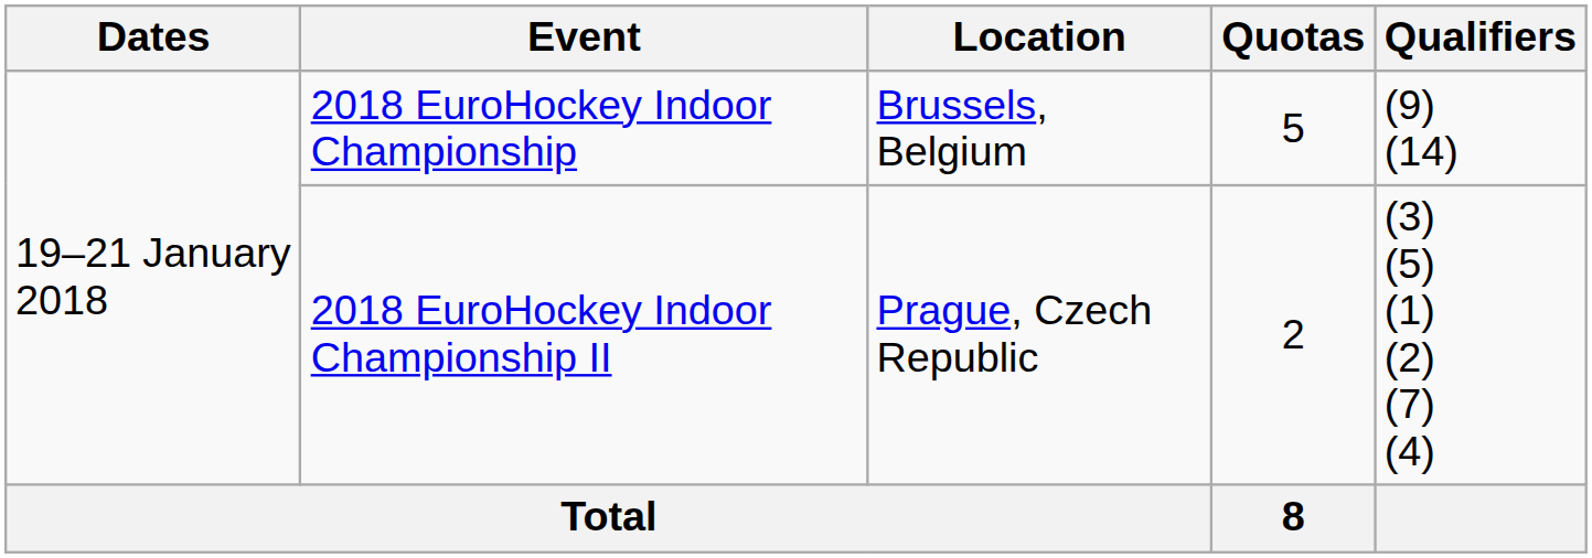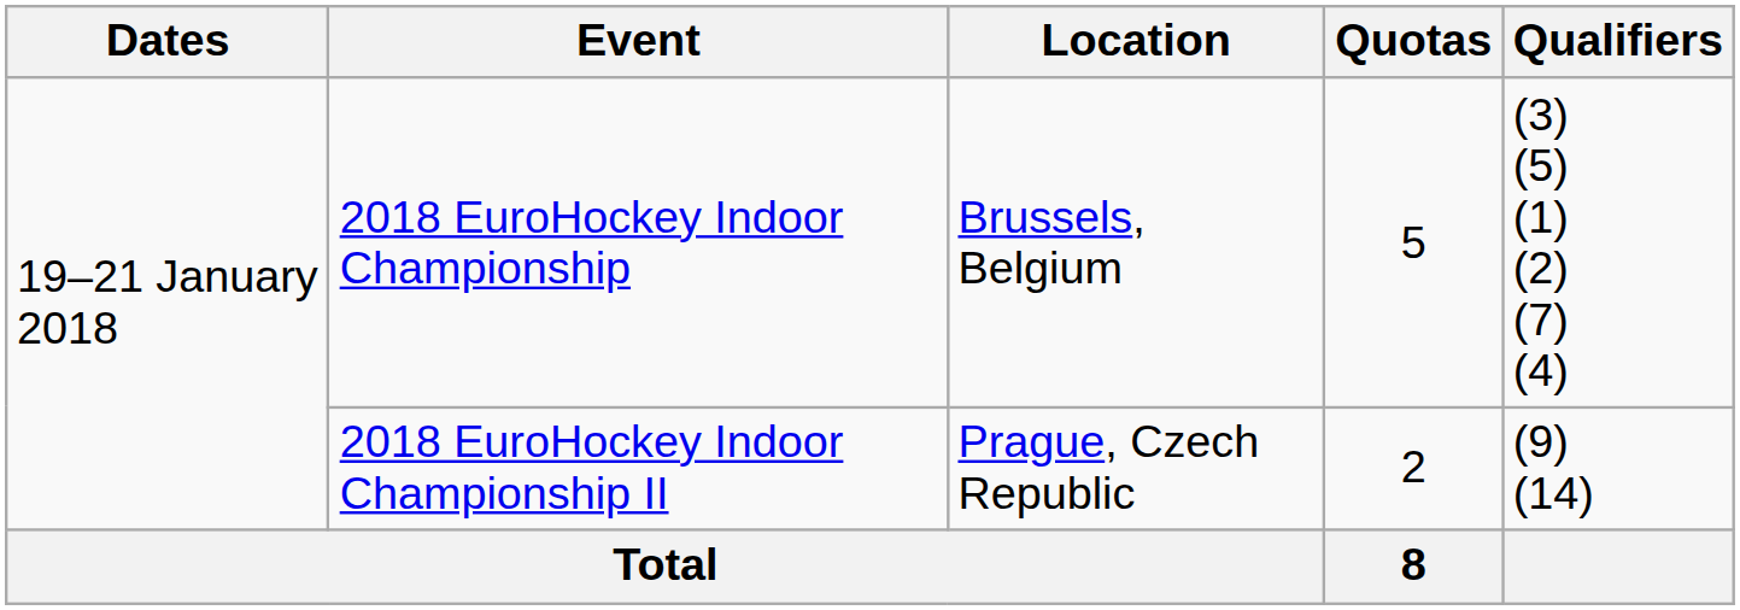2018 EuroHockey Indoor Championship | Qualifiers: (9) (14) -> (3) (5) (1) (2) (7) (4)
2018 EuroHockey Indoor Championship II | Qualifiers: (3) (5) (1) (2) (7) (4) -> (9) (14)
